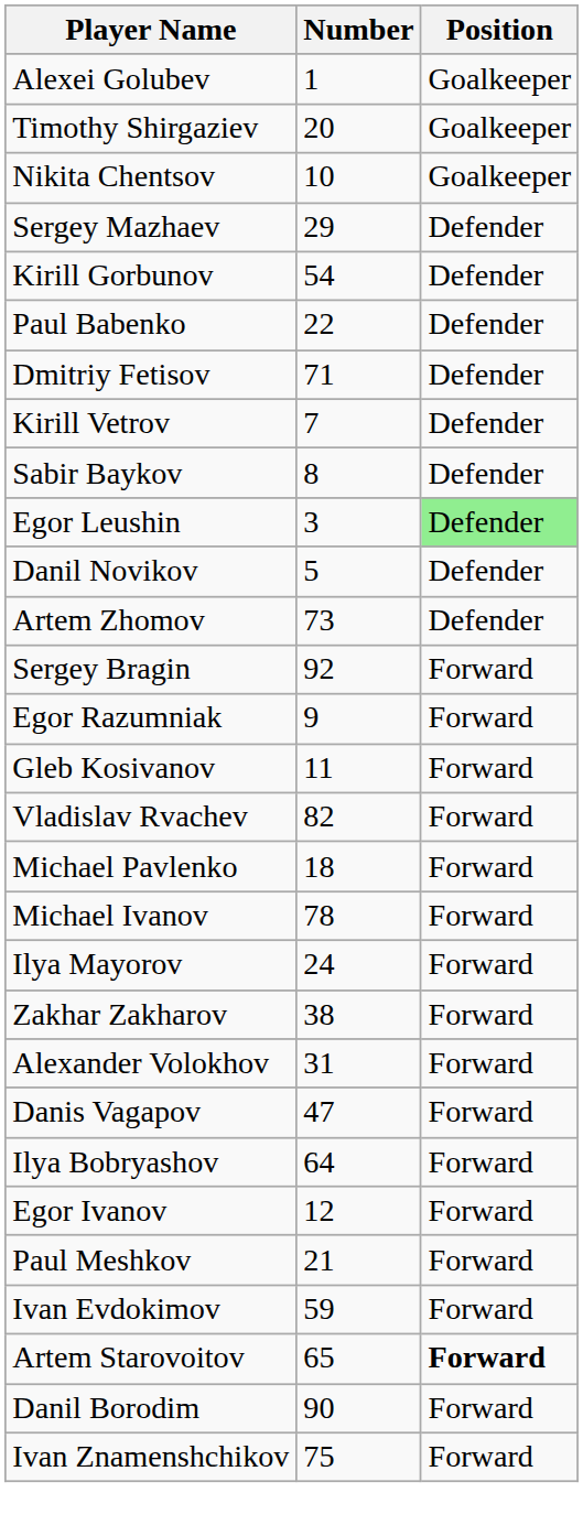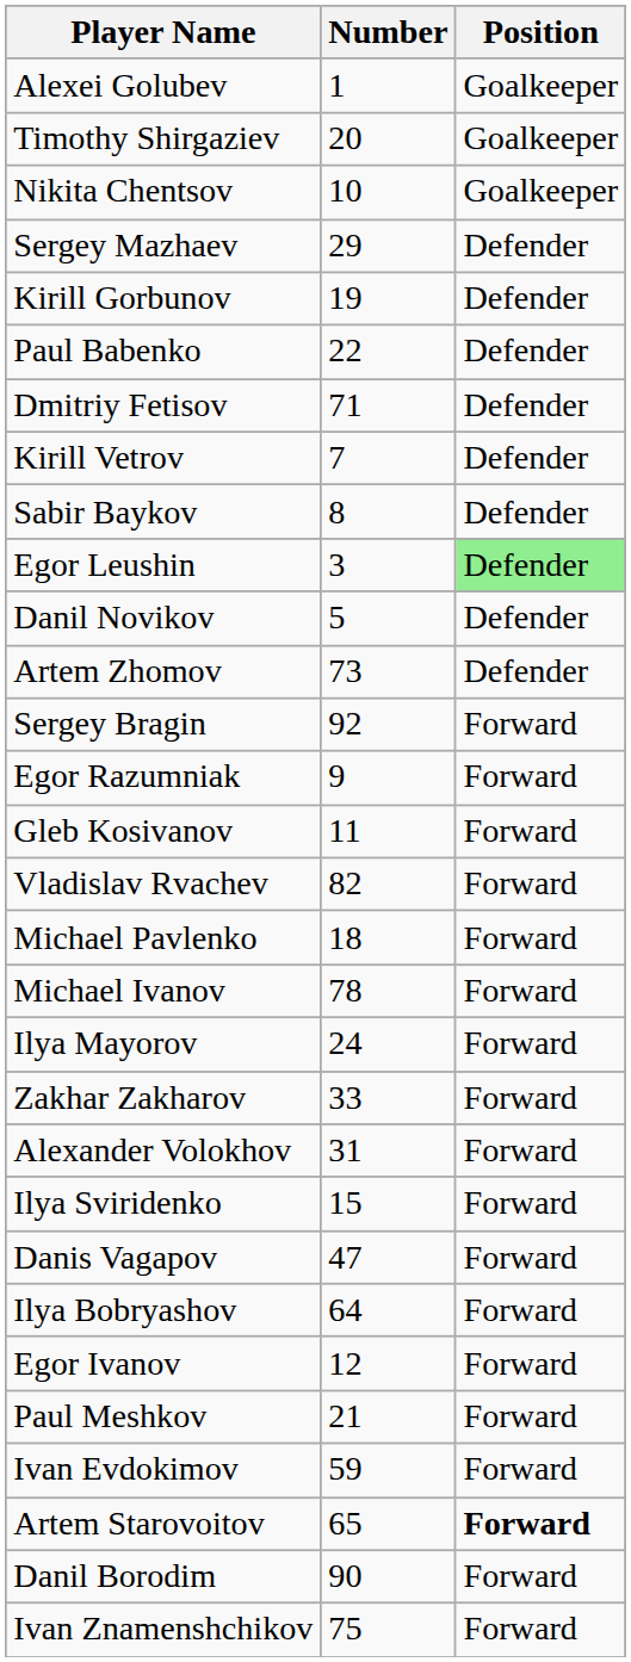Kirill Gorbunov | Number: 54 -> 19
Zakhar Zakharov | Number: 38 -> 33
+ row: Ilya Sviridenko | 15 | Forward
